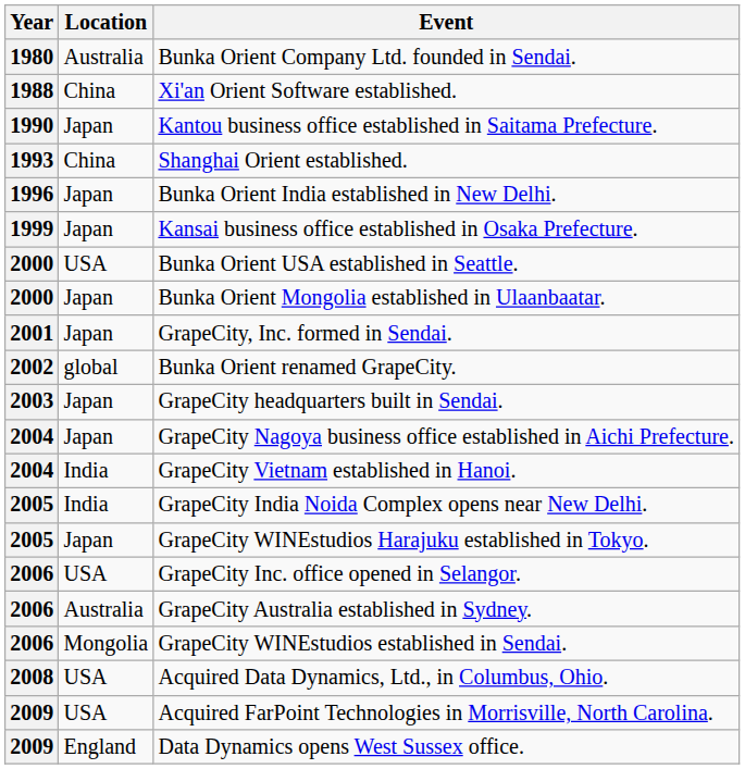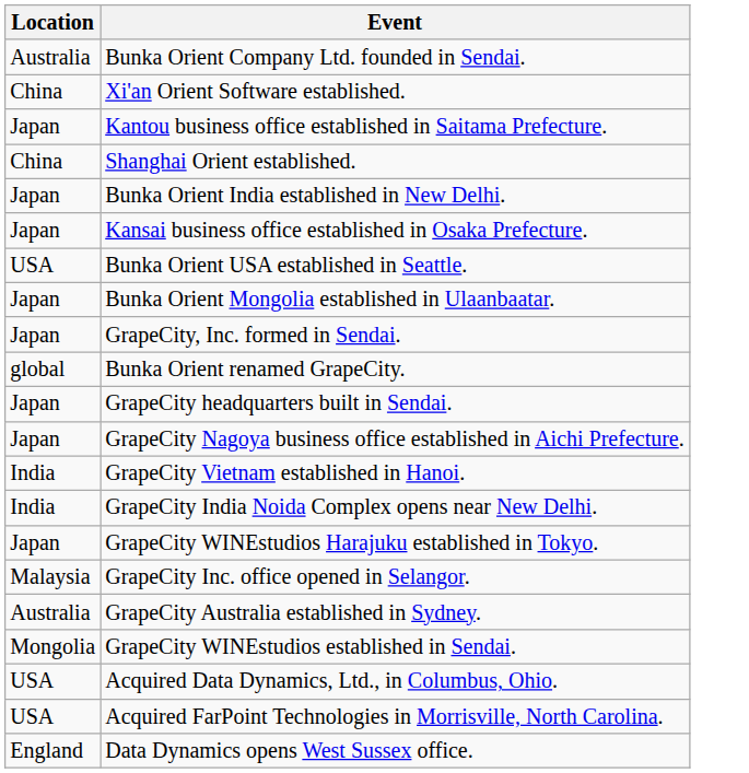- column: Year | 1980 | 1988 | 1990 | 1993 | 1996 | 1999 | 2000 | 2000 | 2001 | 2002 | 2003 | 2004 | 2004 | 2005 | 2005 | 2006 | 2006 | 2006 | 2008 | 2009 | 2009
GrapeCity Inc. office opened in Selangor. | Location: USA -> Malaysia
